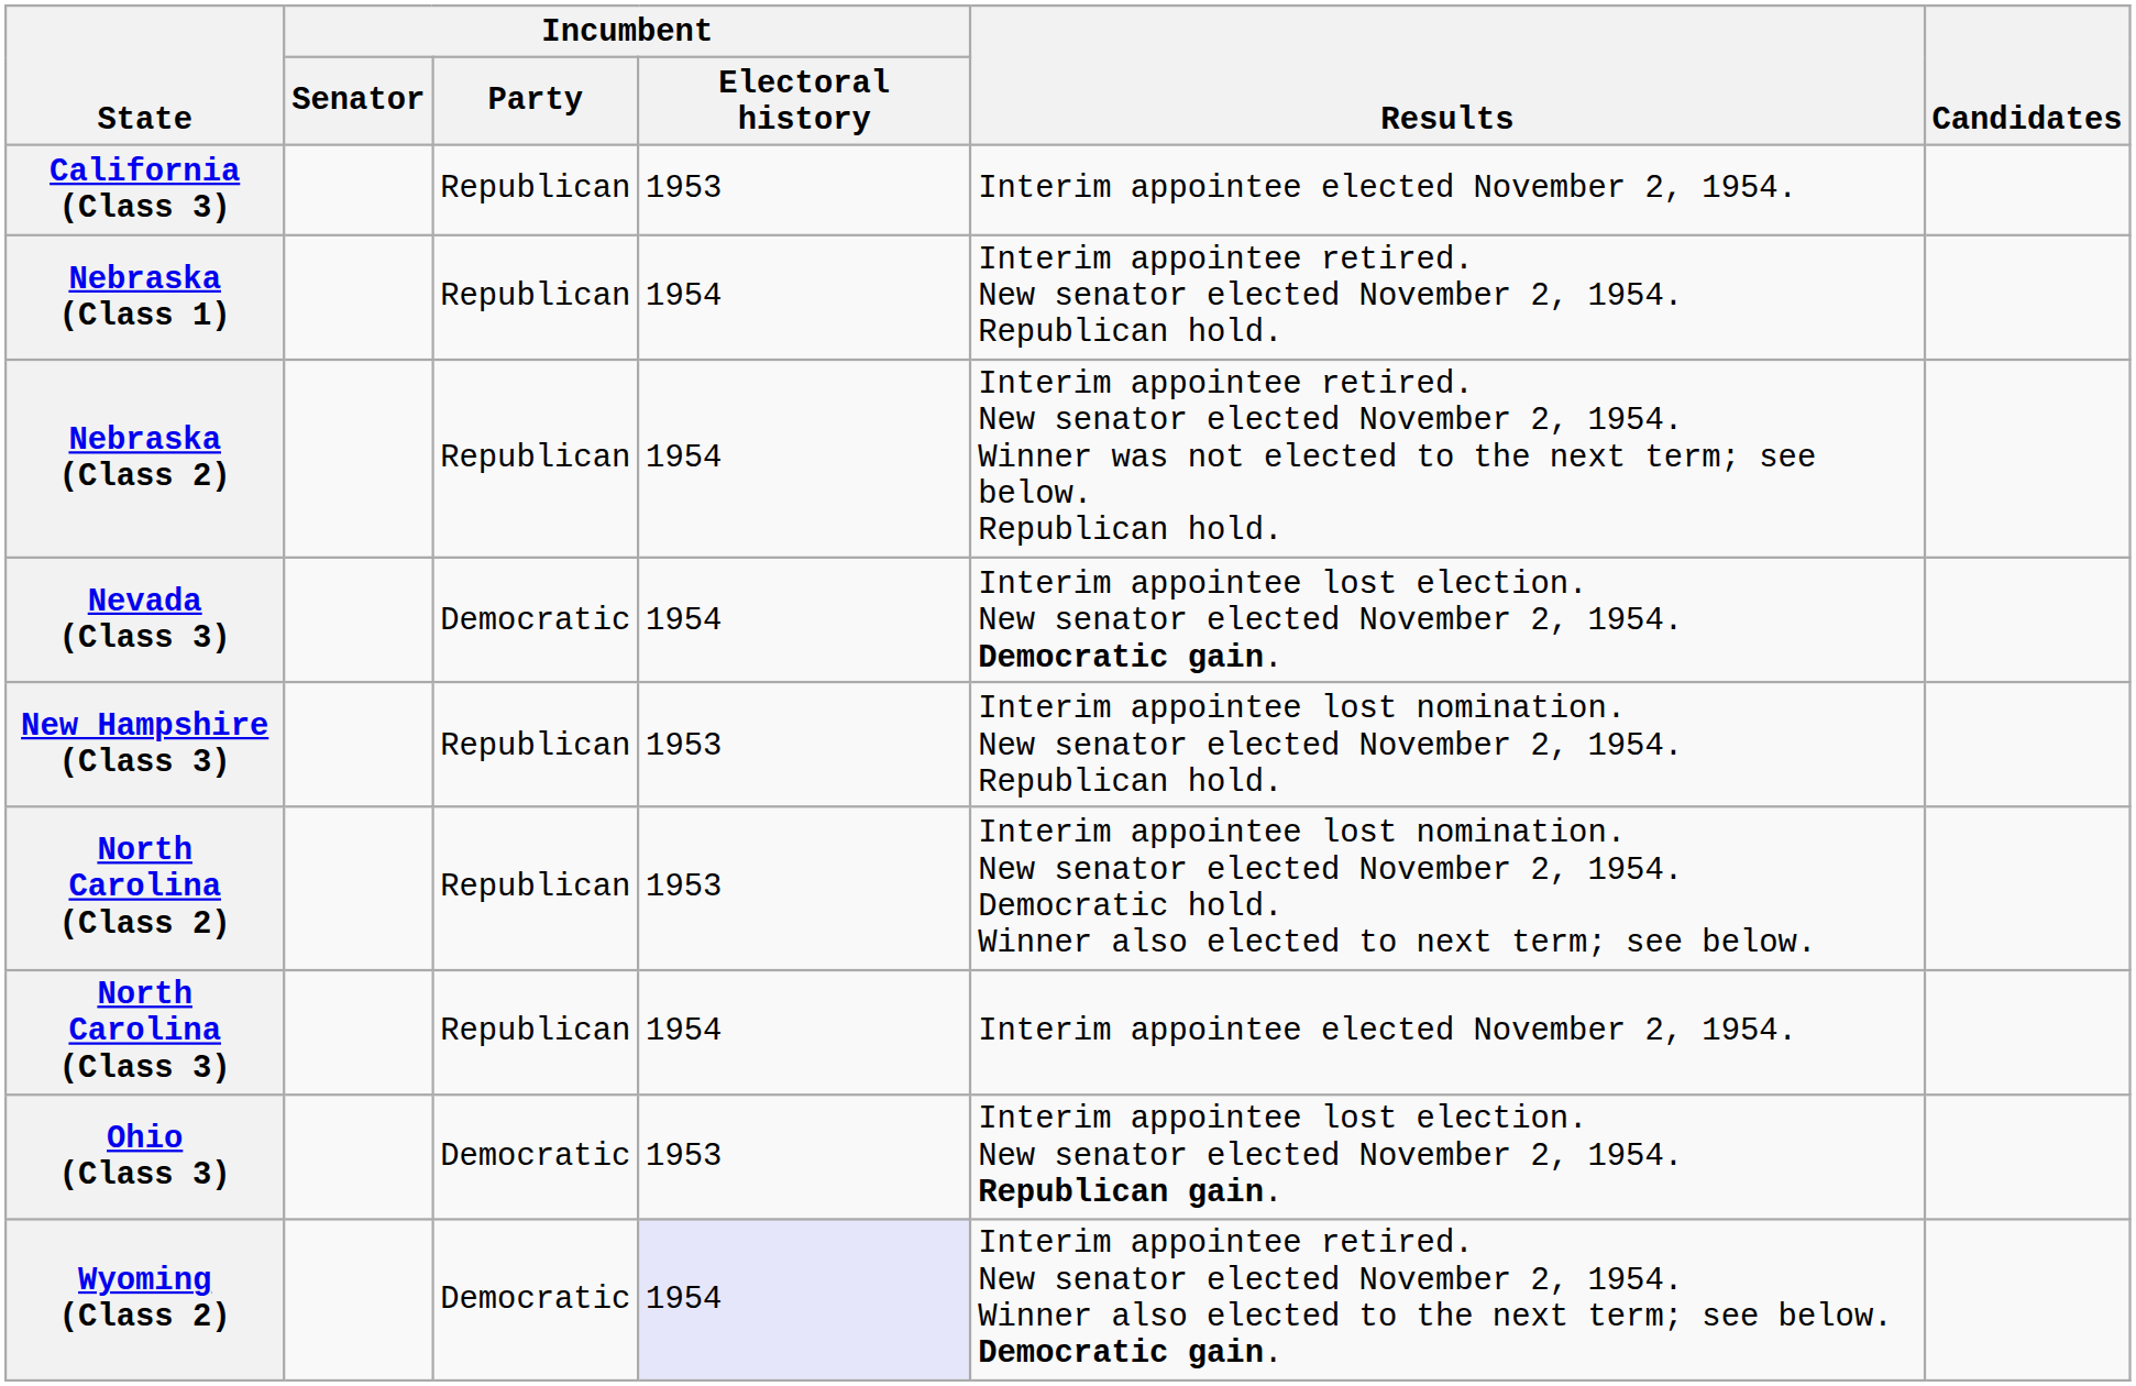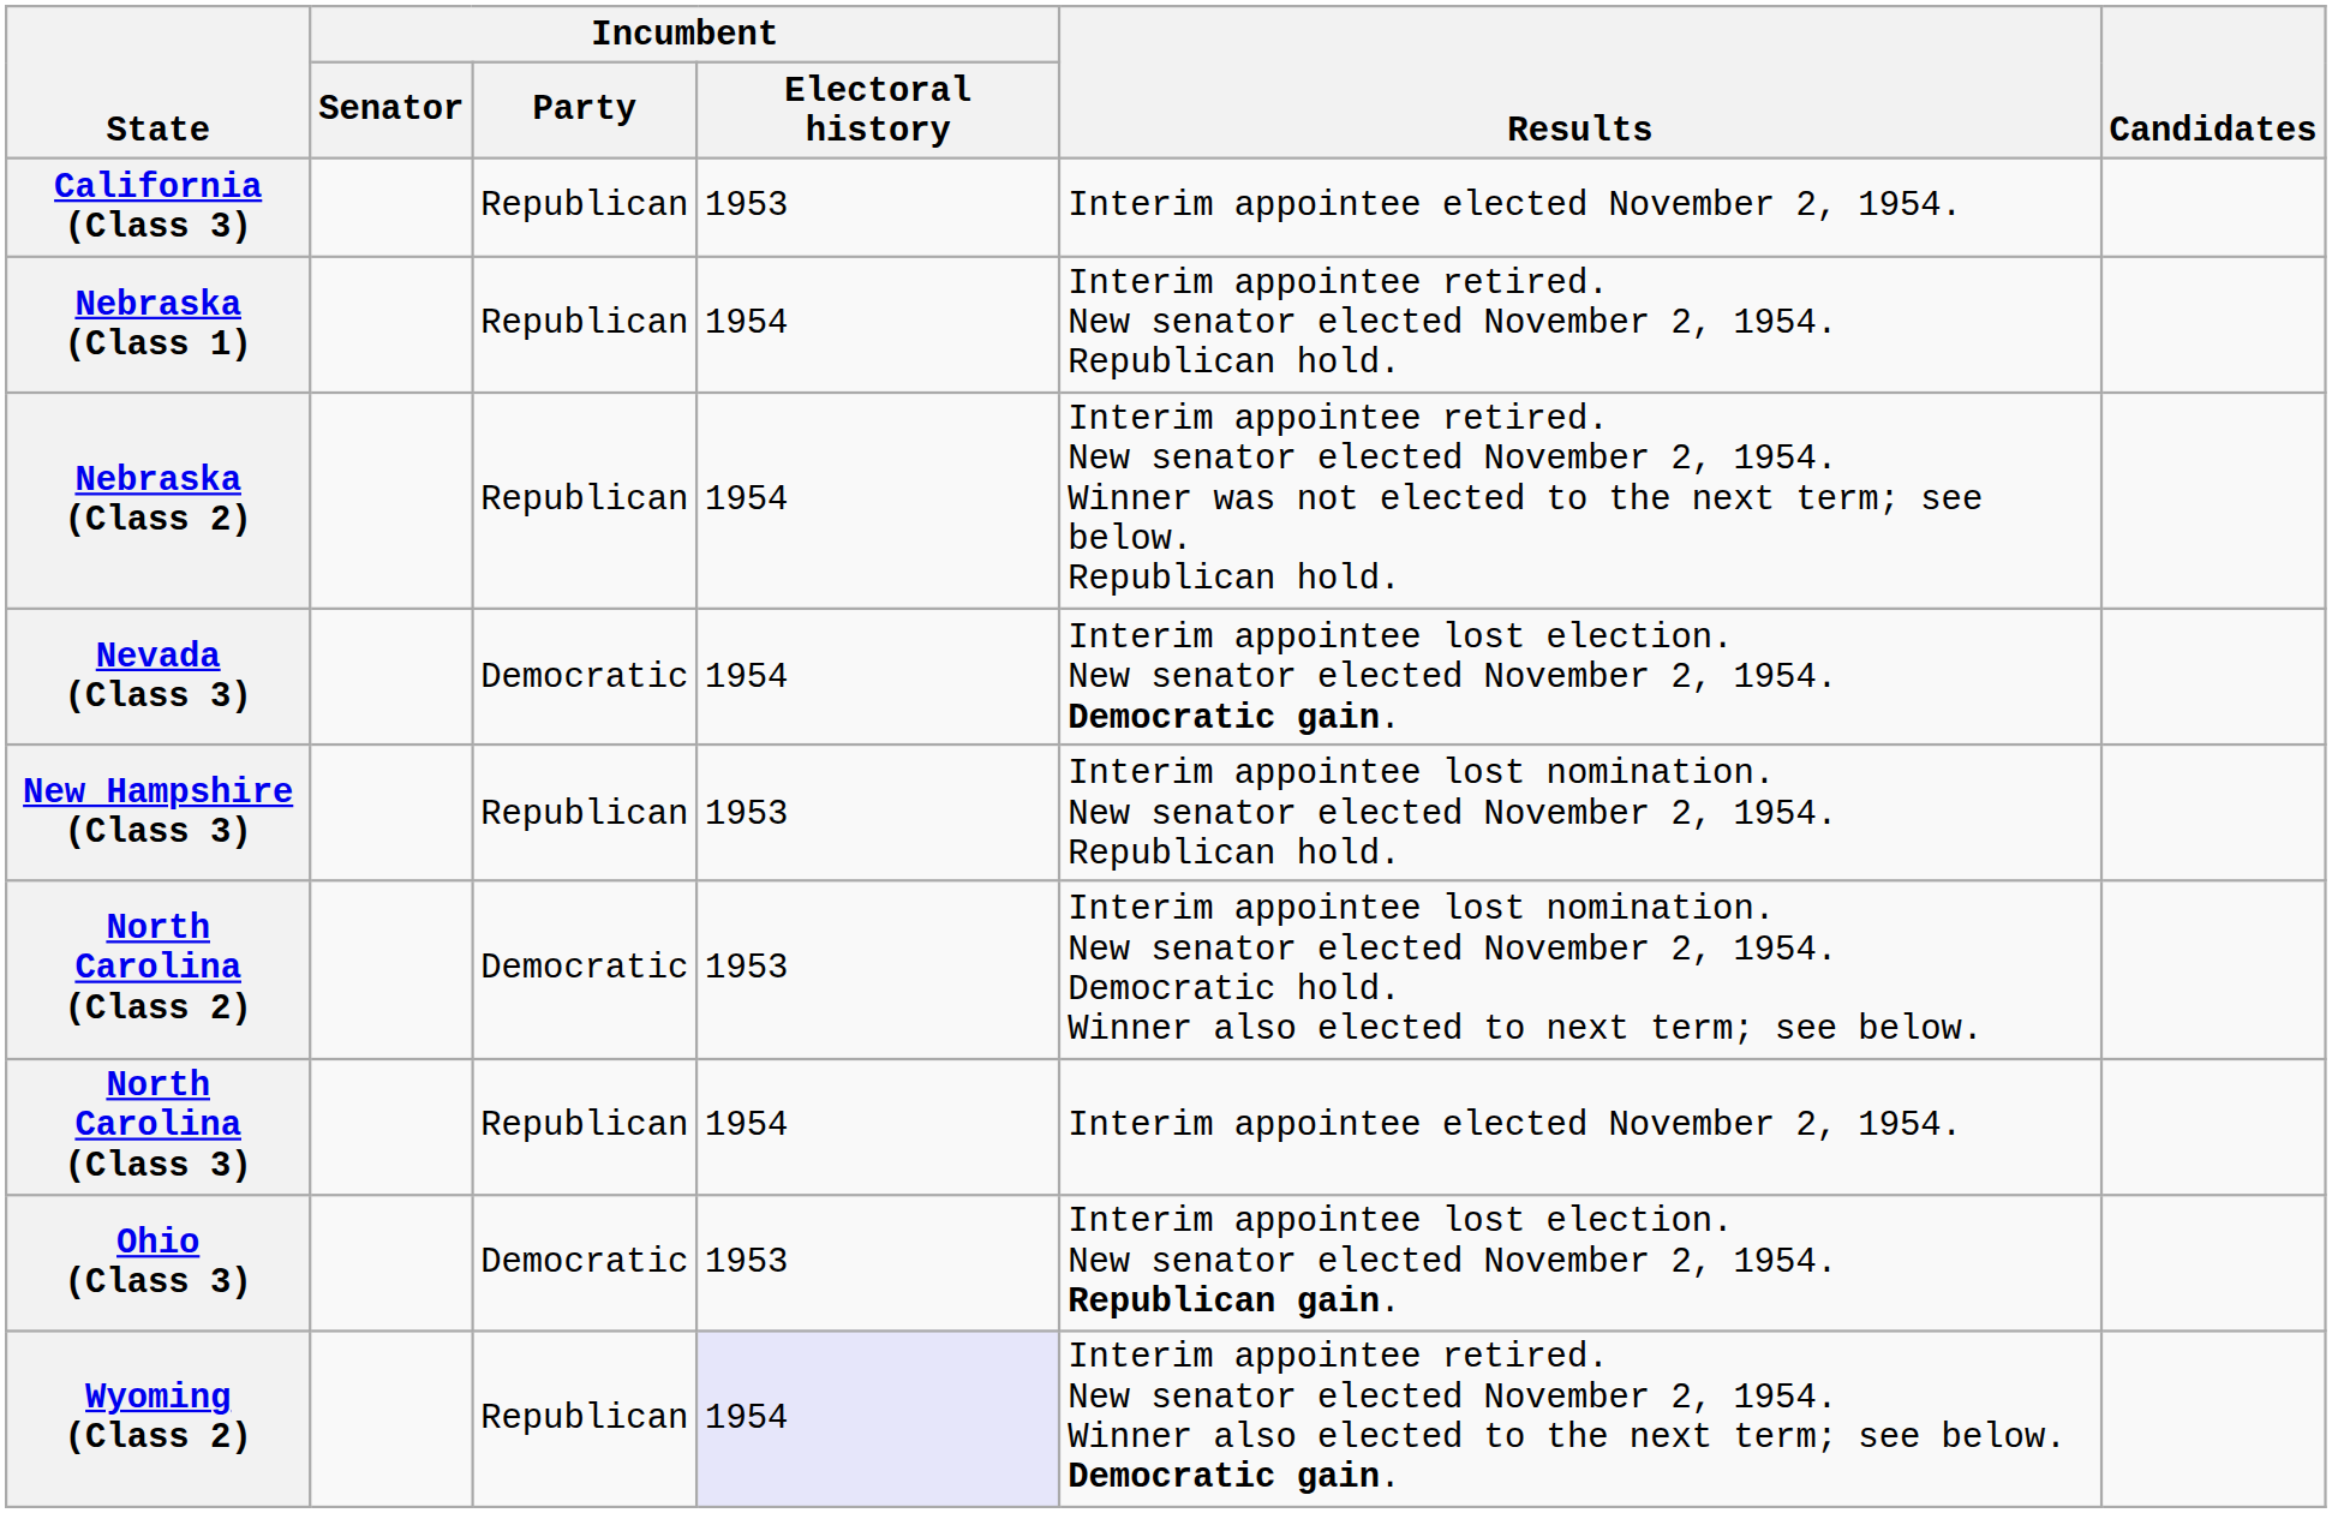North Carolina (Class 2) | Incumbent / Party: Republican -> Democratic
Wyoming (Class 2) | Incumbent / Party: Democratic -> Republican
